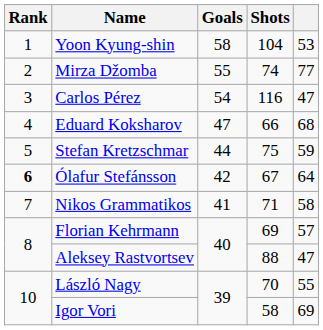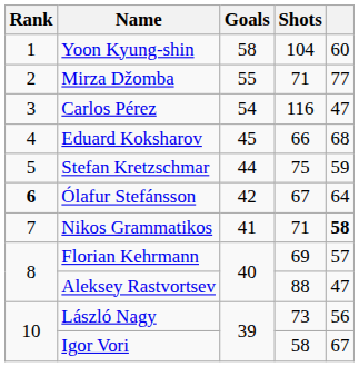Yoon Kyung-shin | column 5: 53 -> 60
Mirza Džomba | Shots: 74 -> 71
Eduard Koksharov | Goals: 47 -> 45
Nikos Grammatikos | column 5: normal -> bold
László Nagy | Shots: 70 -> 73
László Nagy | column 5: 55 -> 56
Igor Vori | column 5: 69 -> 67
